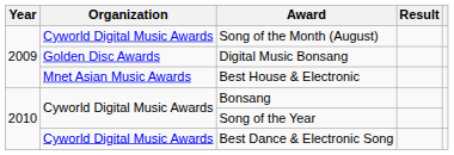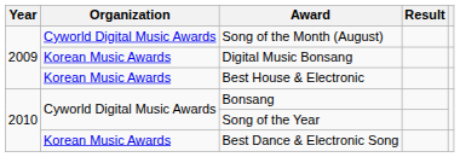Digital Music Bonsang | Organization: Golden Disc Awards -> Korean Music Awards
Best House & Electronic | Organization: Mnet Asian Music Awards -> Korean Music Awards
Best Dance & Electronic Song | Organization: Cyworld Digital Music Awards -> Korean Music Awards
